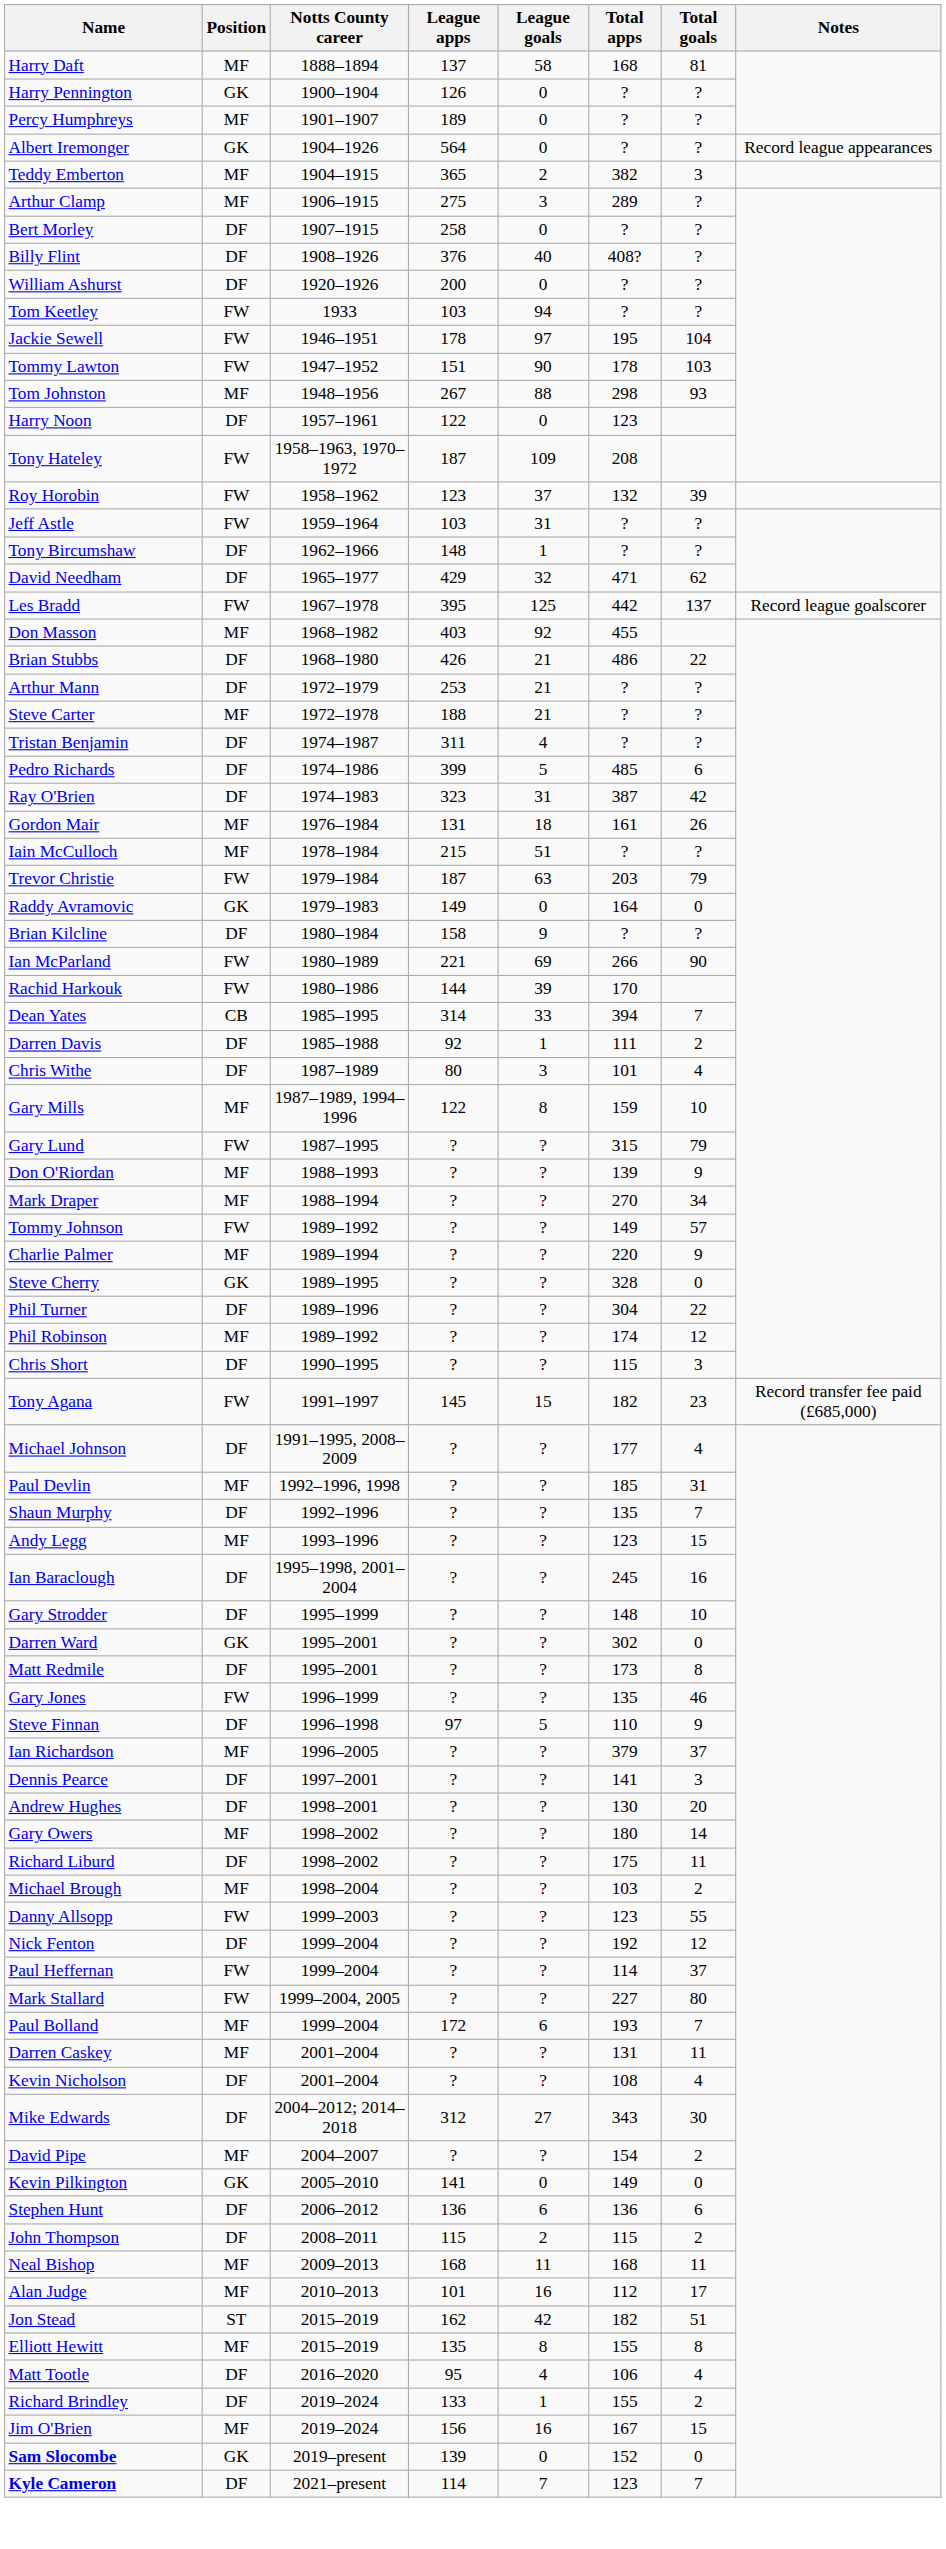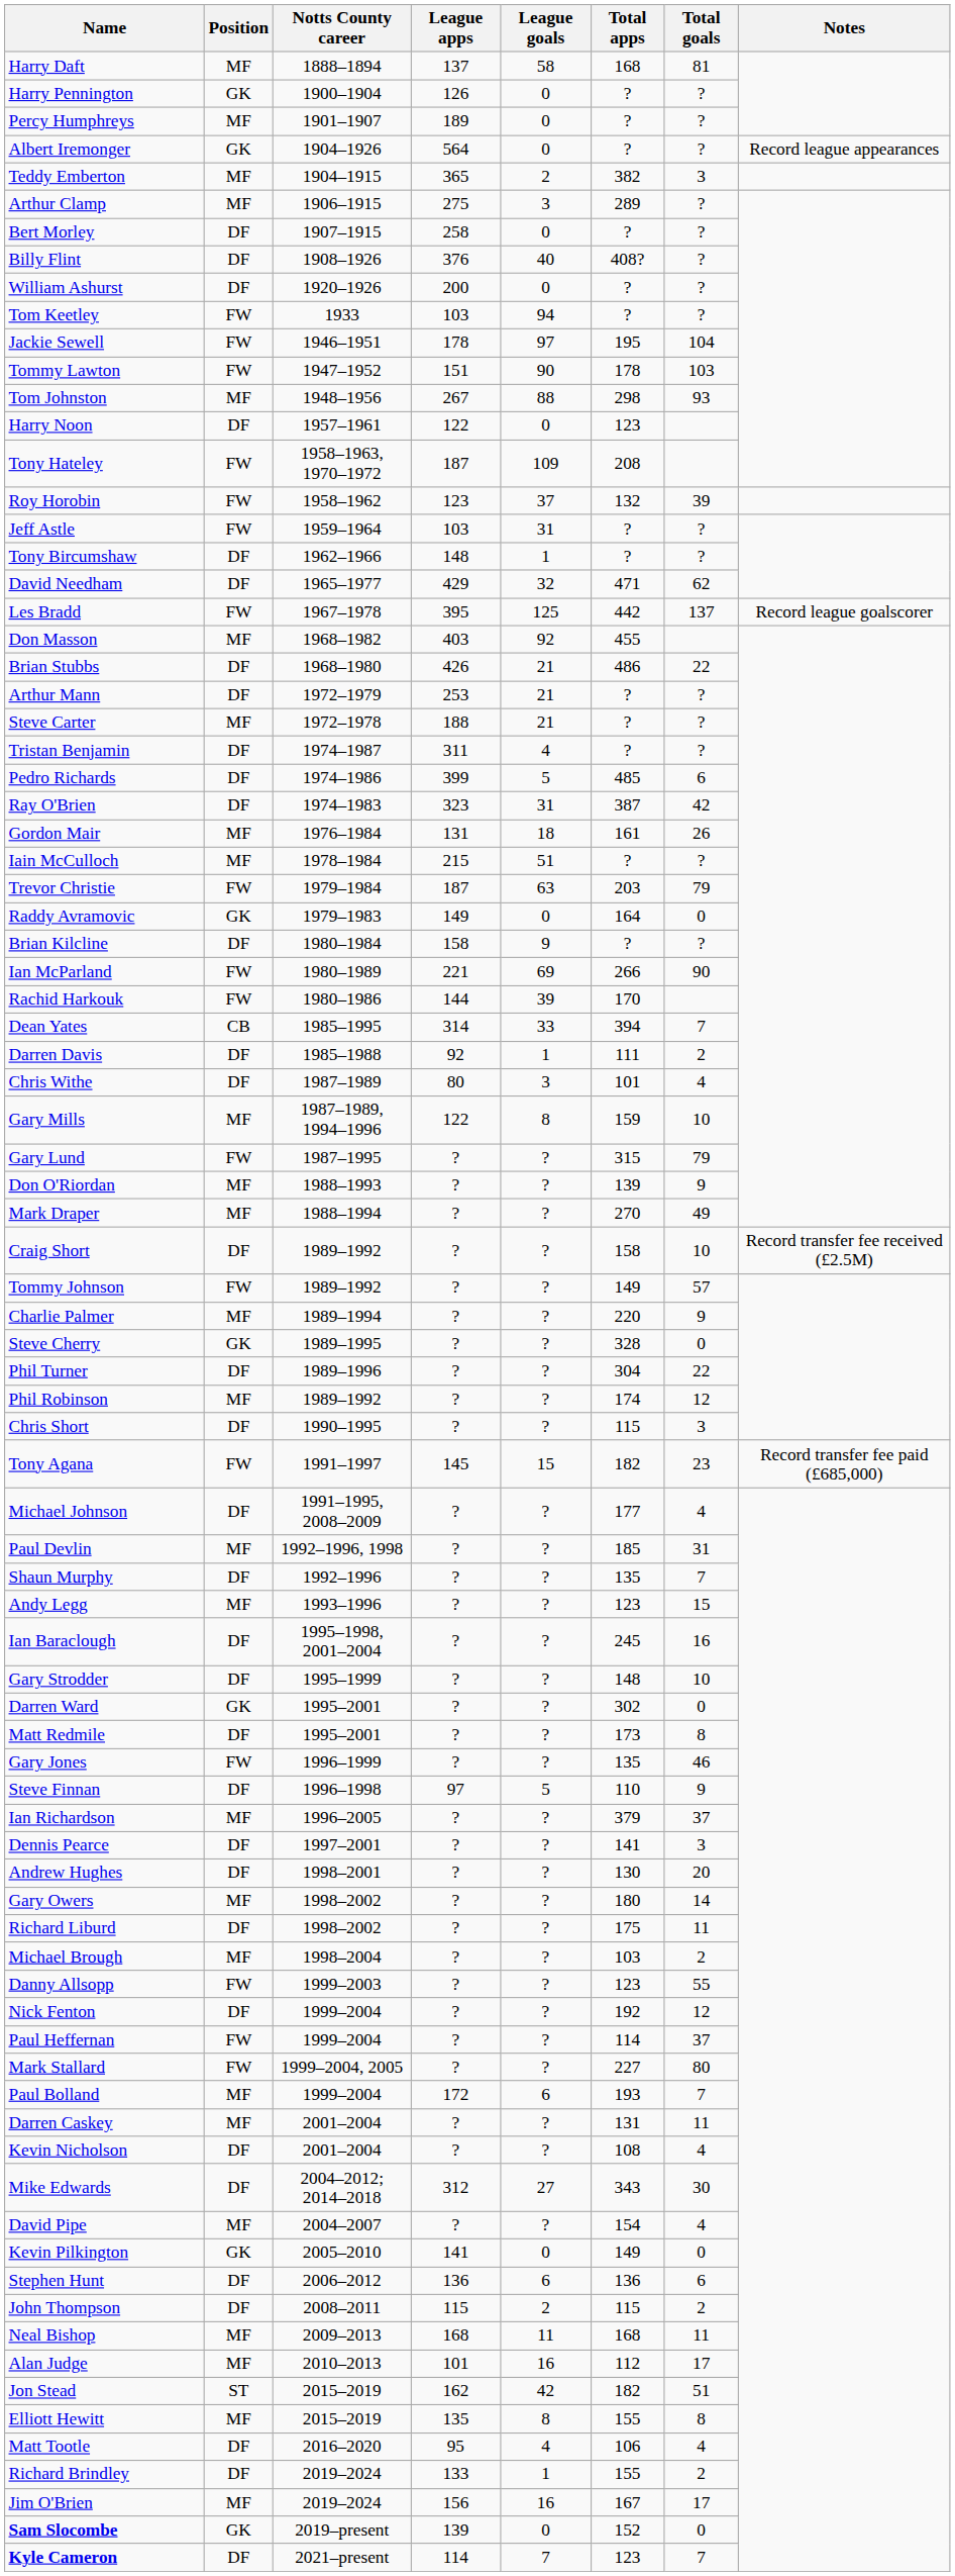Mark Draper | Total goals: 34 -> 49
+ row: Craig Short | DF | 1989–1992 | ? | ? | 158 | 10 | Record transfer fee received (£2.5M)
David Pipe | Total goals: 2 -> 4
Jim O'Brien | Total goals: 15 -> 17
